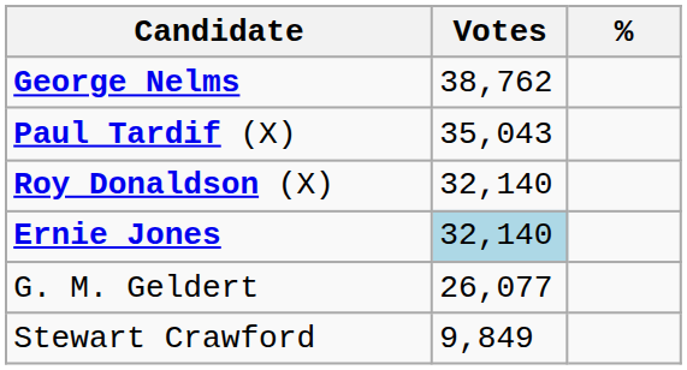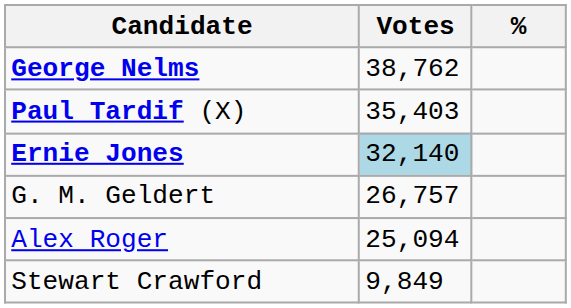Paul Tardif (X) | Votes: 35,043 -> 35,403
- row: Roy Donaldson (X) | 32,140
G. M. Geldert | Votes: 26,077 -> 26,757
+ row: Alex Roger | 25,094
